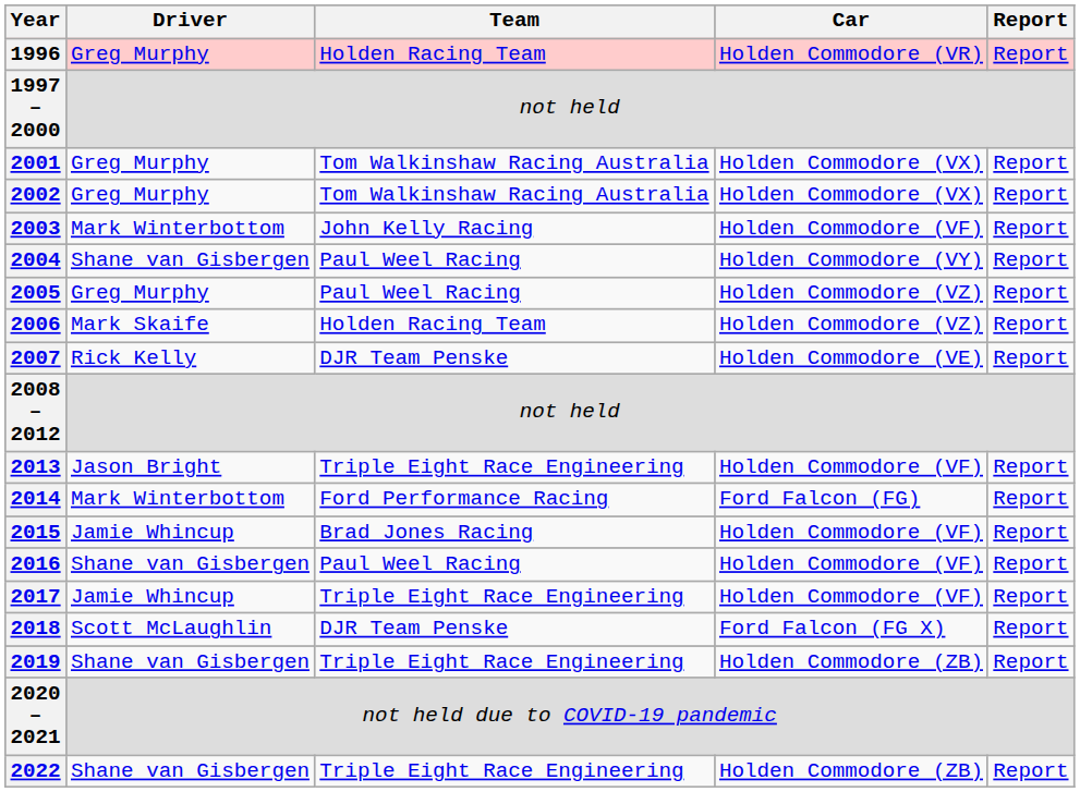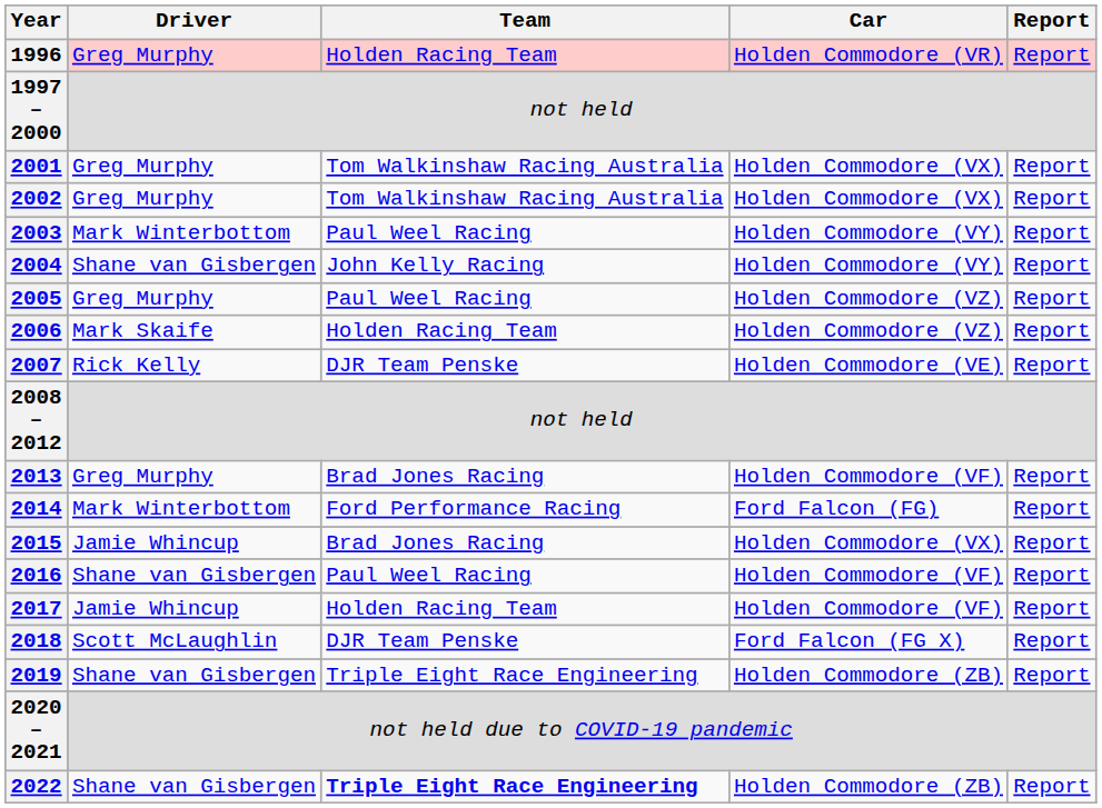2003 | Team: John Kelly Racing -> Paul Weel Racing
2003 | Car: Holden Commodore (VF) -> Holden Commodore (VY)
2004 | Team: Paul Weel Racing -> John Kelly Racing
2013 | Driver: Jason Bright -> Greg Murphy
2013 | Team: Triple Eight Race Engineering -> Brad Jones Racing
2015 | Car: Holden Commodore (VF) -> Holden Commodore (VX)
2017 | Team: Triple Eight Race Engineering -> Holden Racing Team
2022 | Team: normal -> bold
